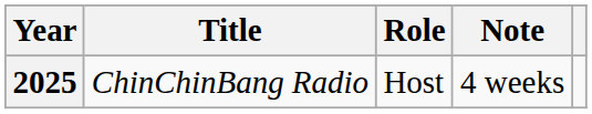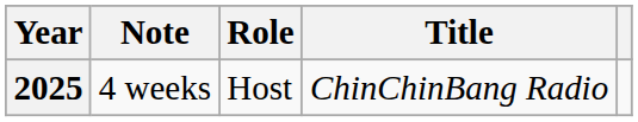columns swapped: Title <-> Note
